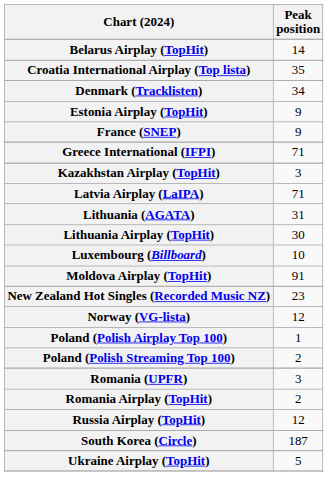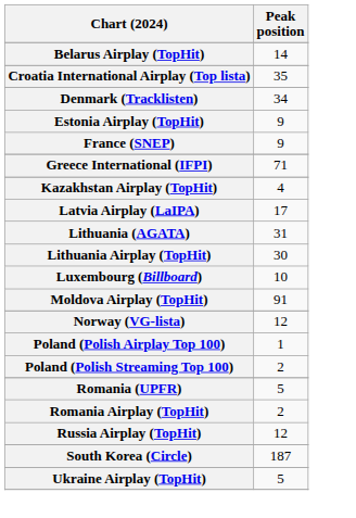Kazakhstan Airplay (TopHit) | Peak position: 3 -> 4
Latvia Airplay (LaIPA) | Peak position: 71 -> 17
- row: New Zealand Hot Singles (Recorded Music NZ) | 23
Romania (UPFR) | Peak position: 3 -> 5
